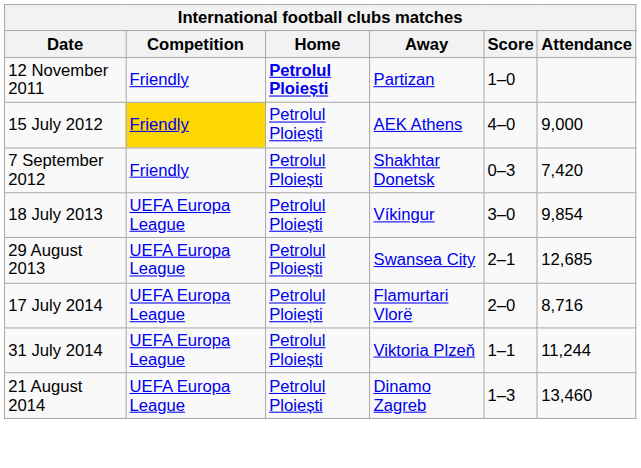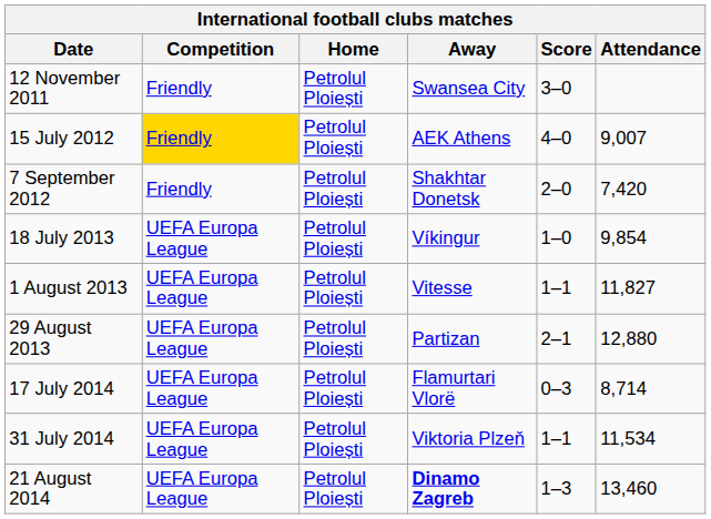12 November 2011 | Home: bold -> normal
12 November 2011 | Away: Partizan -> Swansea City
12 November 2011 | Score: 1–0 -> 3–0
15 July 2012 | Attendance: 9,000 -> 9,007
7 September 2012 | Score: 0–3 -> 2–0
18 July 2013 | Score: 3–0 -> 1–0
+ row: 1 August 2013 | UEFA Europa League | Petrolul Ploiești | Vitesse | 1–1 | 11,827
29 August 2013 | Away: Swansea City -> Partizan
29 August 2013 | Attendance: 12,685 -> 12,880
17 July 2014 | Score: 2–0 -> 0–3
17 July 2014 | Attendance: 8,716 -> 8,714
31 July 2014 | Attendance: 11,244 -> 11,534
21 August 2014 | Away: normal -> bold
